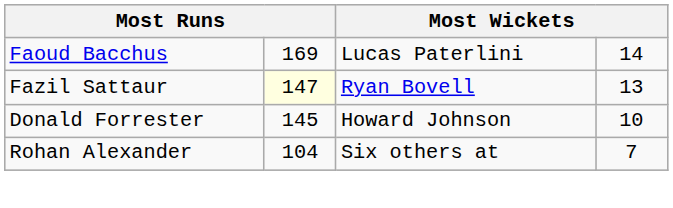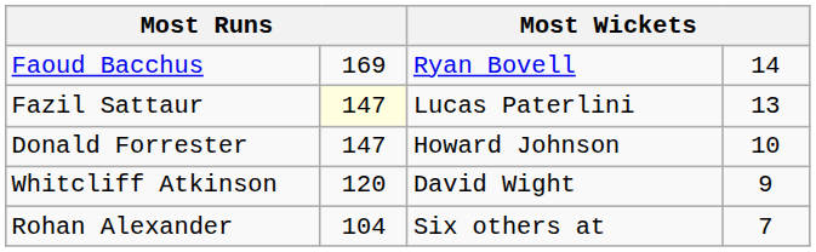Faoud Bacchus | column 3: Lucas Paterlini -> Ryan Bovell
Fazil Sattaur | column 3: Ryan Bovell -> Lucas Paterlini
Donald Forrester | column 2: 145 -> 147
+ row: Whitcliff Atkinson | 120 | David Wight | 9
